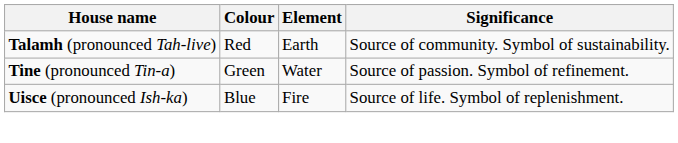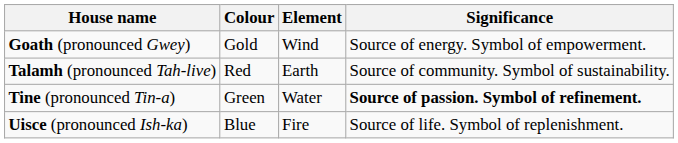+ row: Goath (pronounced Gwey) | Gold | Wind | Source of energy. Symbol of empowerment.
Tine (pronounced Tin-a) | Significance: normal -> bold
